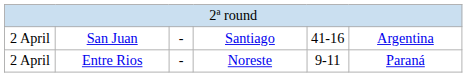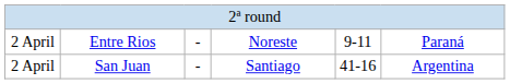rows swapped: Entre Rios <-> San Juan
